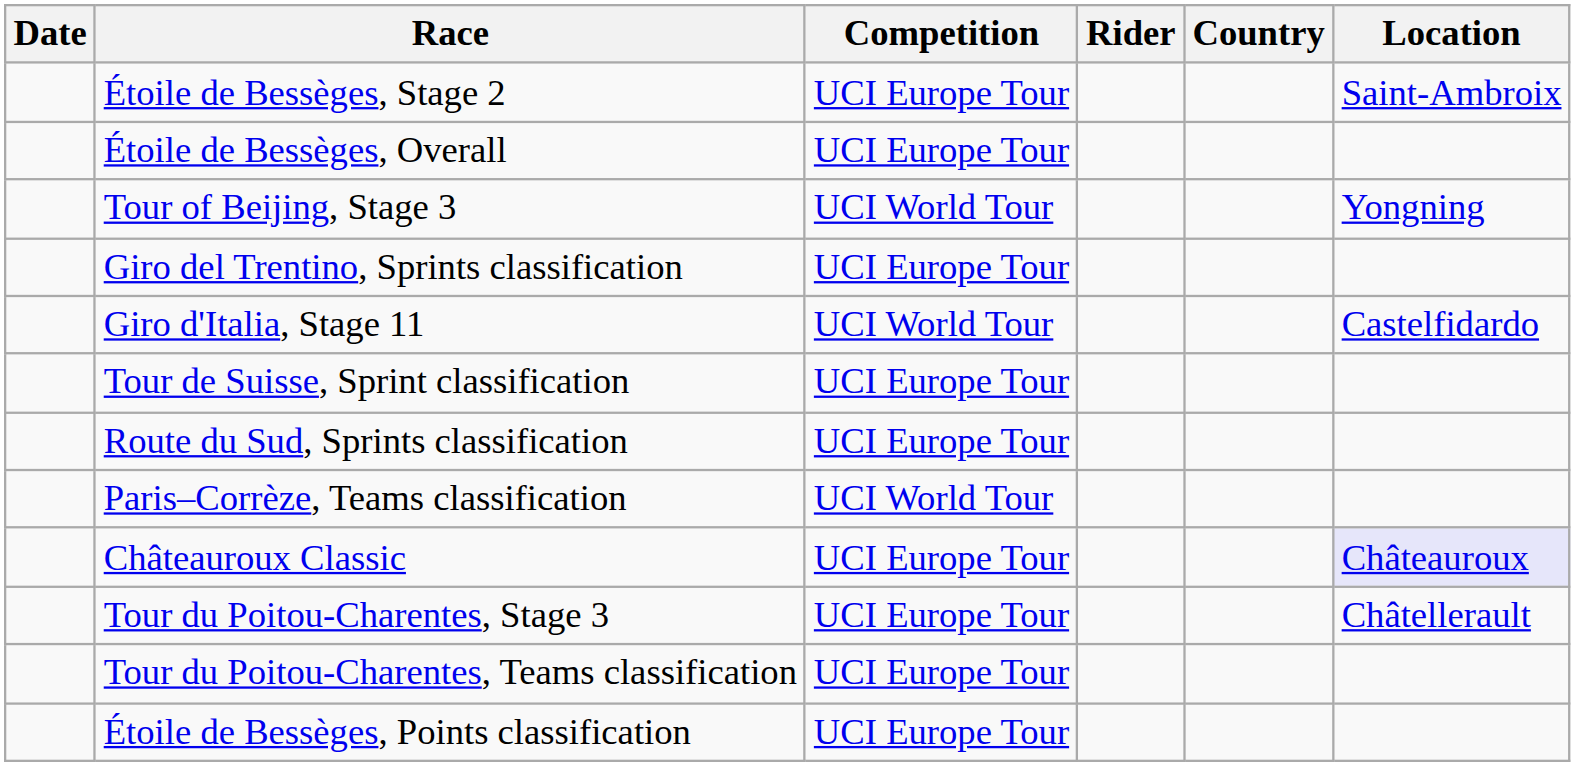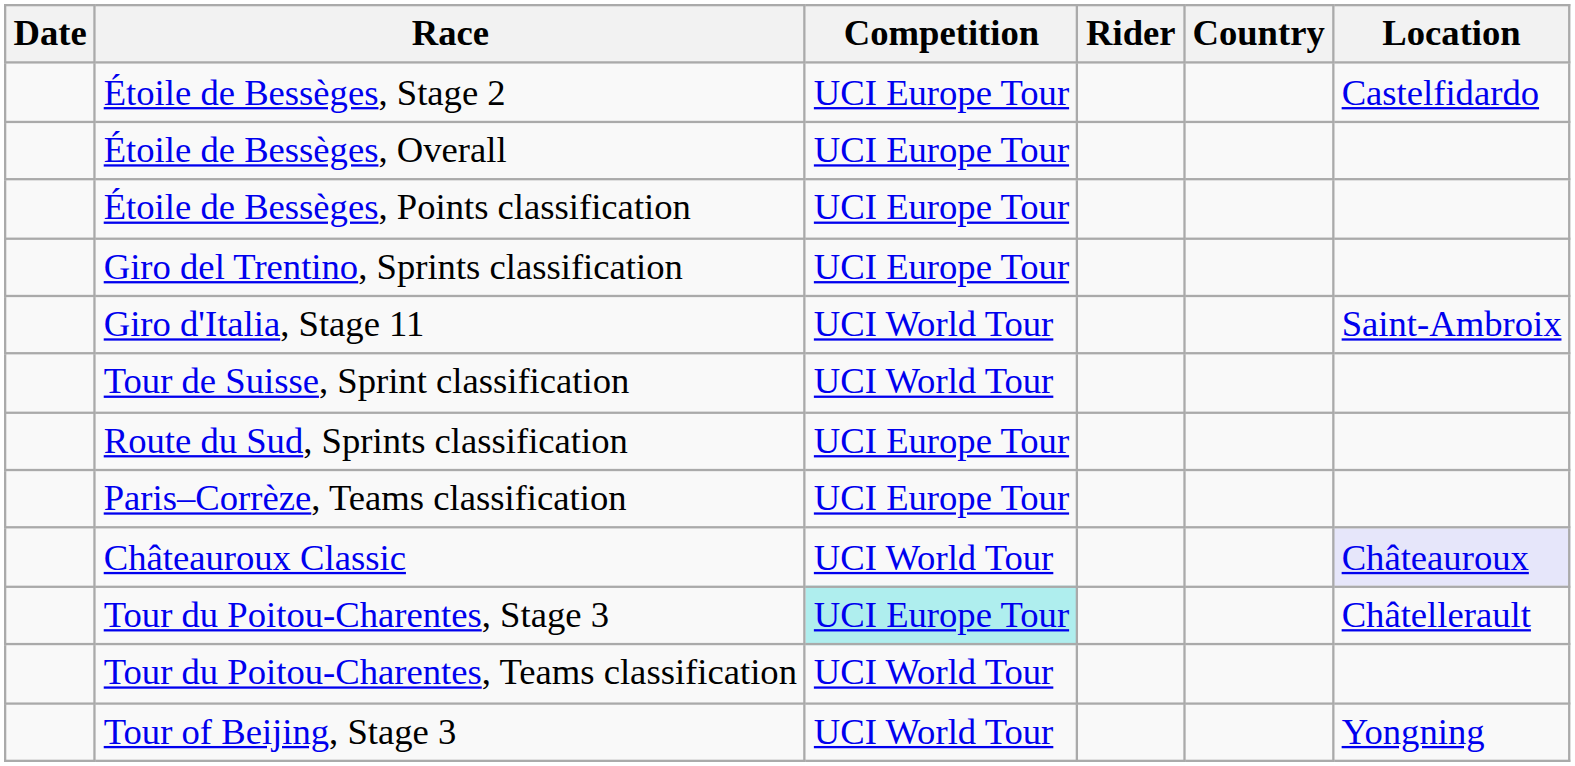Étoile de Bessèges, Stage 2 | Location: Saint-Ambroix -> Castelfidardo
rows swapped: Étoile de Bessèges, Points classification <-> Tour of Beijing, Stage 3
Giro d'Italia, Stage 11 | Location: Castelfidardo -> Saint-Ambroix
Tour de Suisse, Sprint classification | Competition: UCI Europe Tour -> UCI World Tour
Paris–Corrèze, Teams classification | Competition: UCI World Tour -> UCI Europe Tour
Châteauroux Classic | Competition: UCI Europe Tour -> UCI World Tour
Tour du Poitou-Charentes, Stage 3 | Competition: no background -> paleturquoise background
Tour du Poitou-Charentes, Teams classification | Competition: UCI Europe Tour -> UCI World Tour
